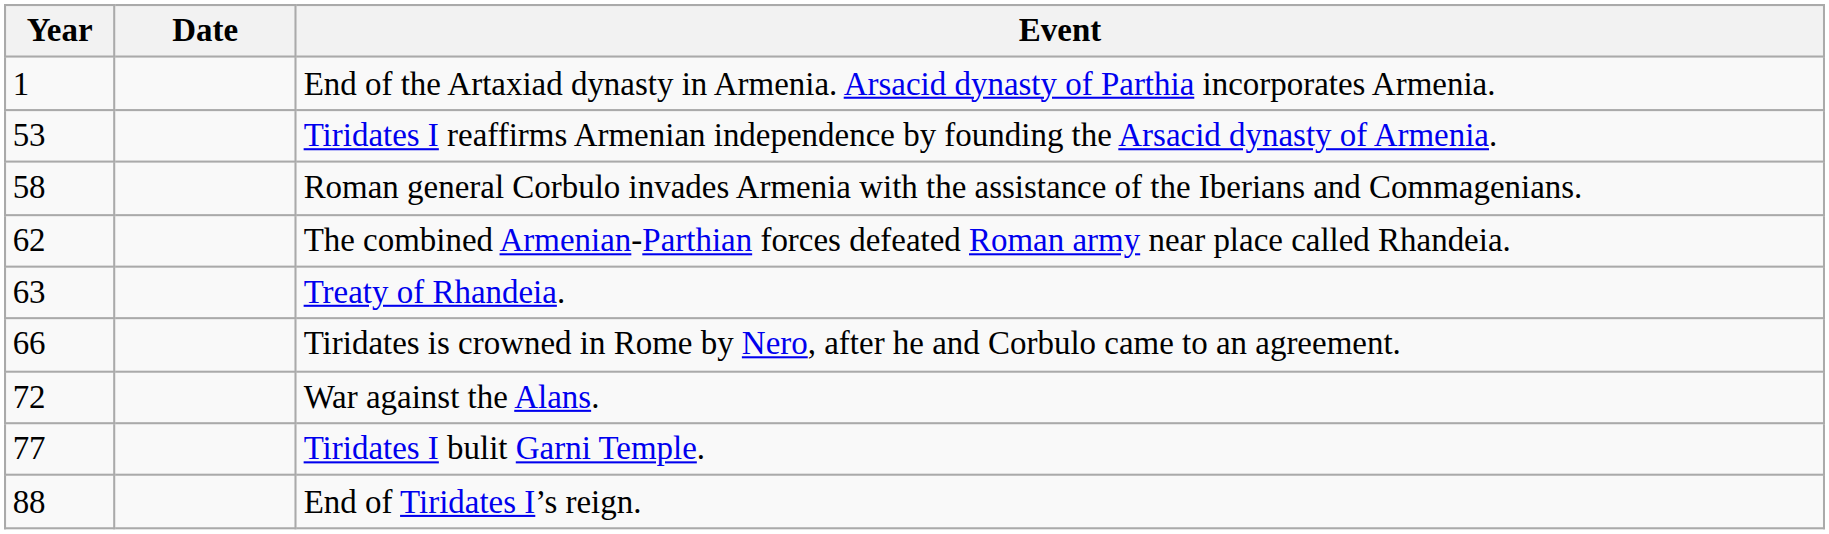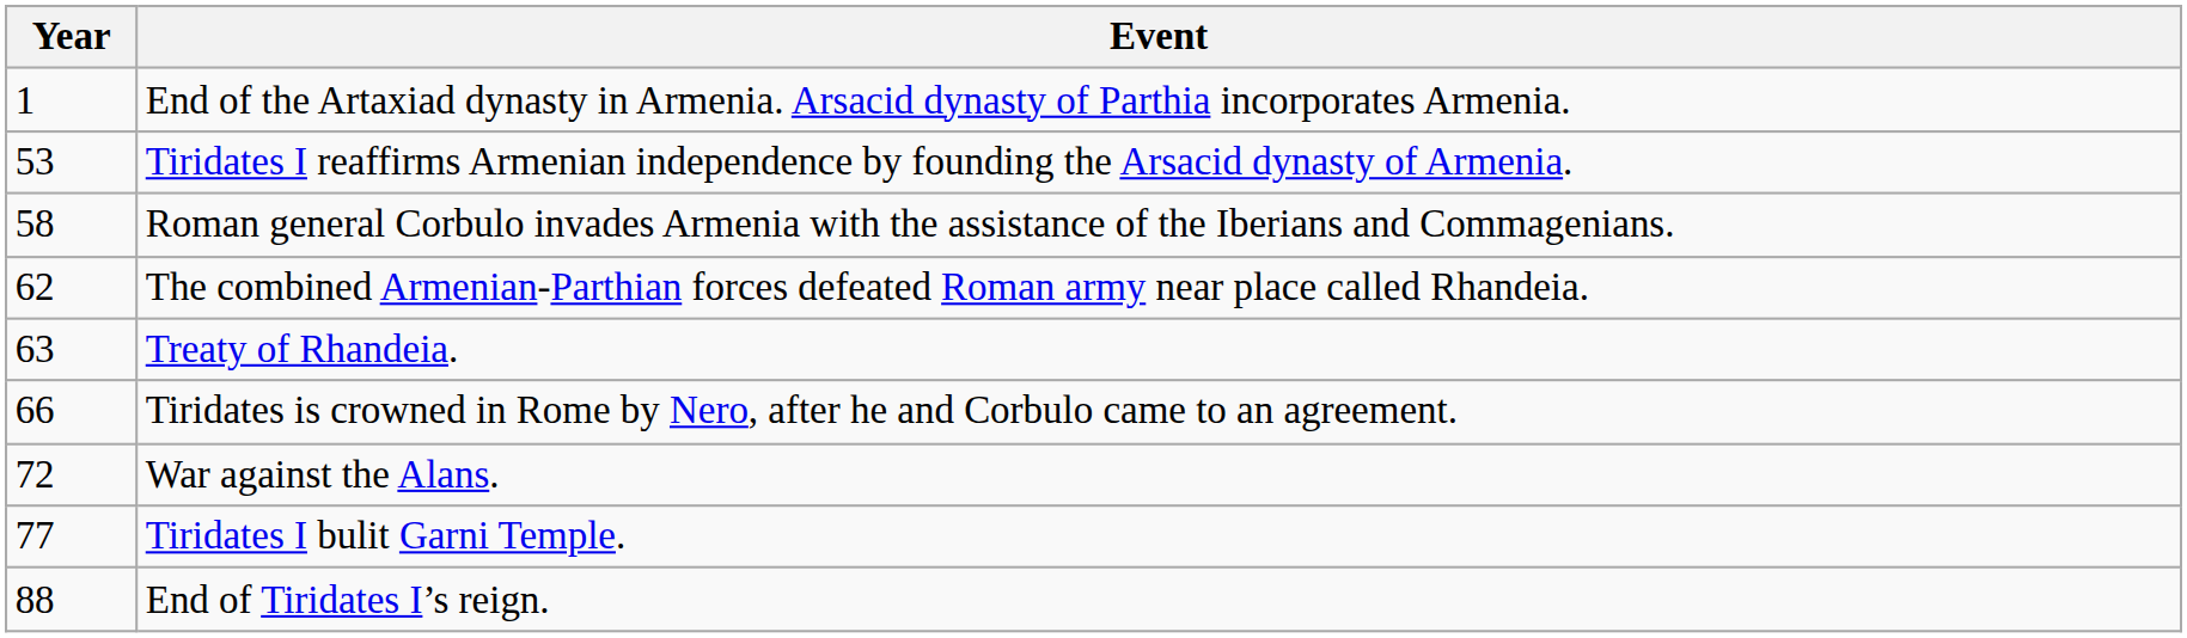- column: Date
